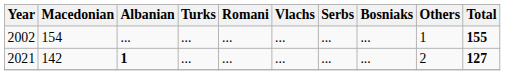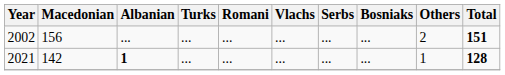2002 | Macedonian: 154 -> 156
2002 | Others: 1 -> 2
2002 | Total: 155 -> 151
2021 | Others: 2 -> 1
2021 | Total: 127 -> 128
